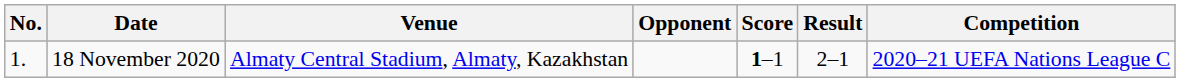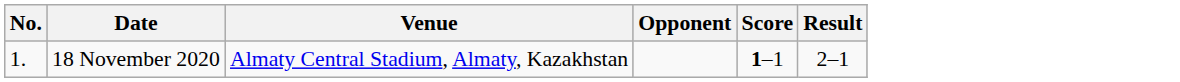- column: Competition | 2020–21 UEFA Nations League C
